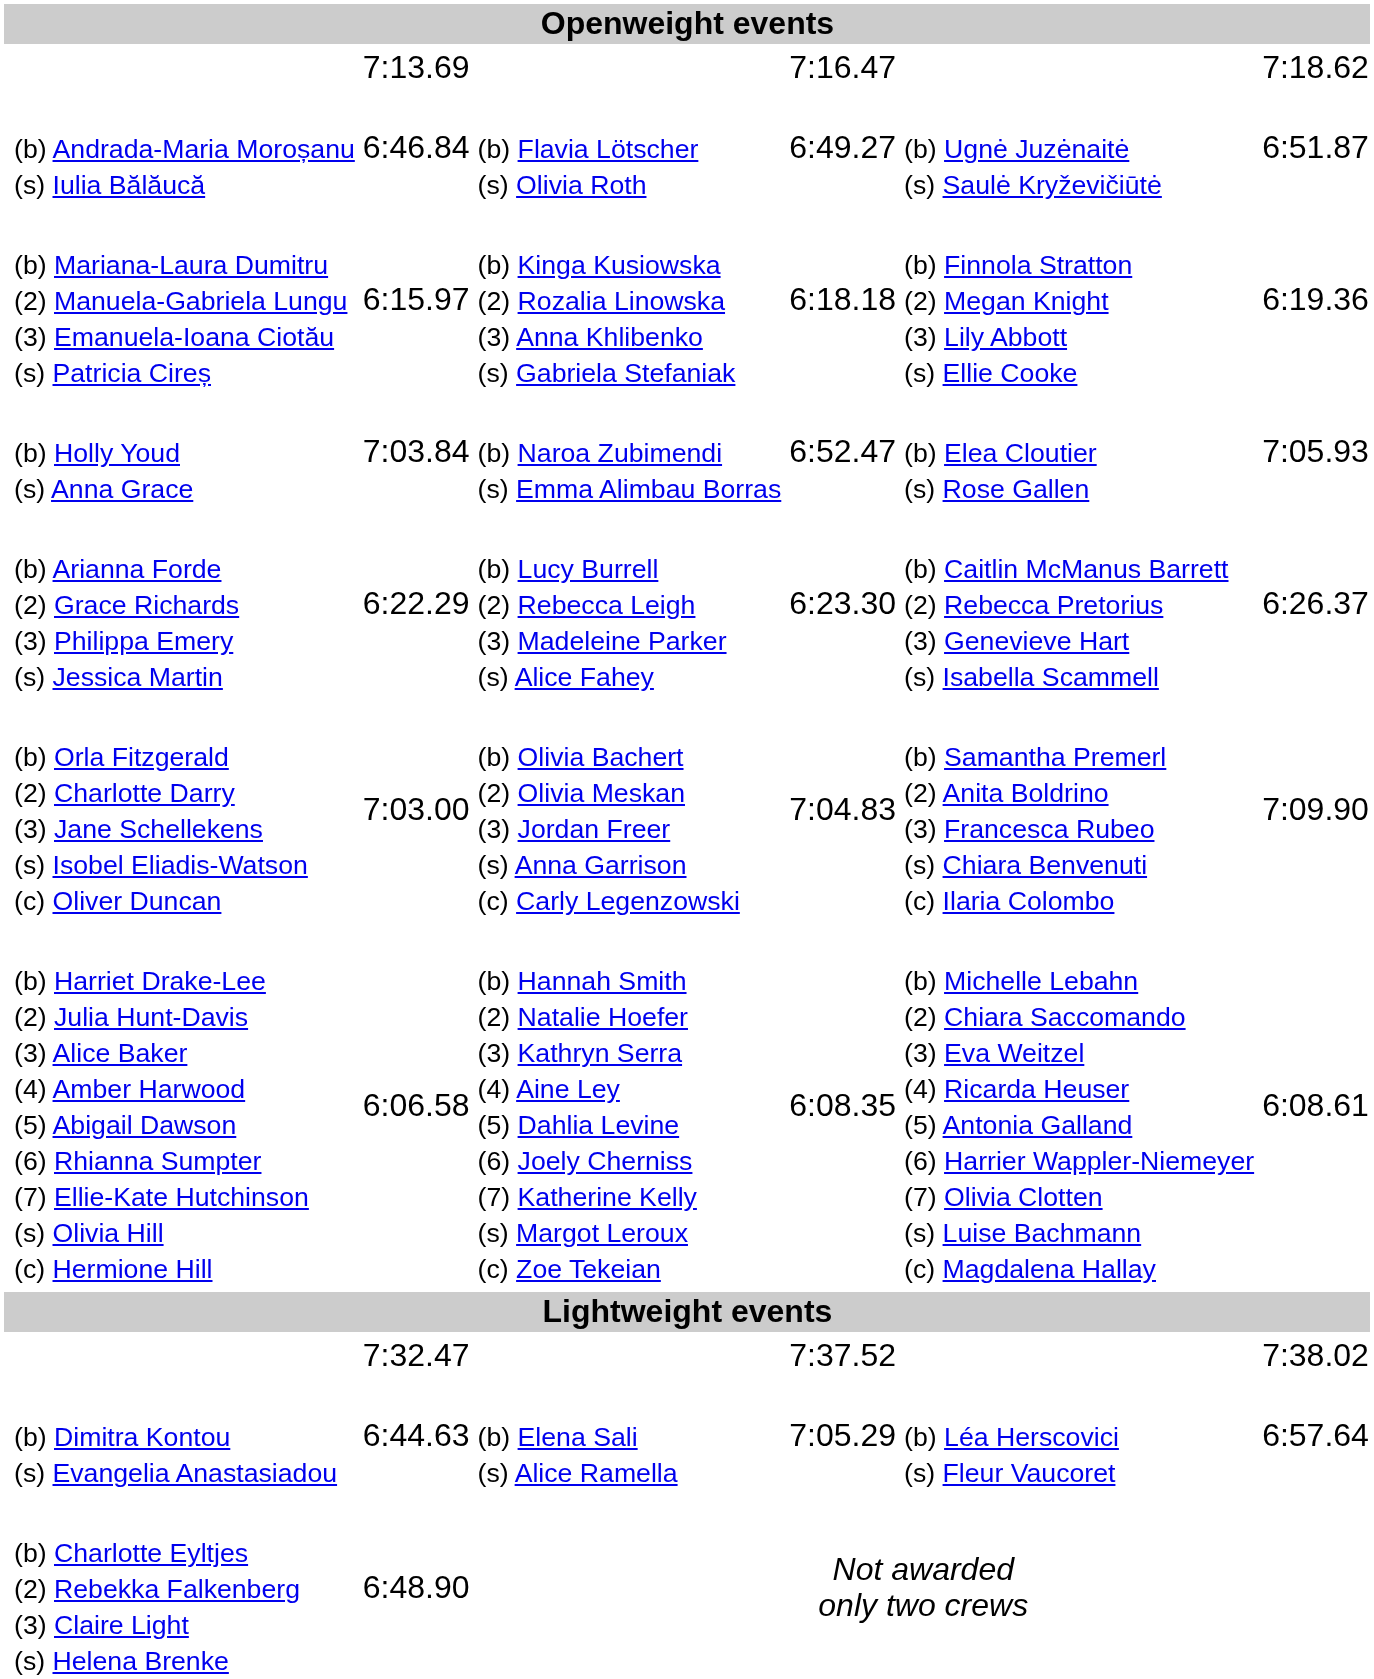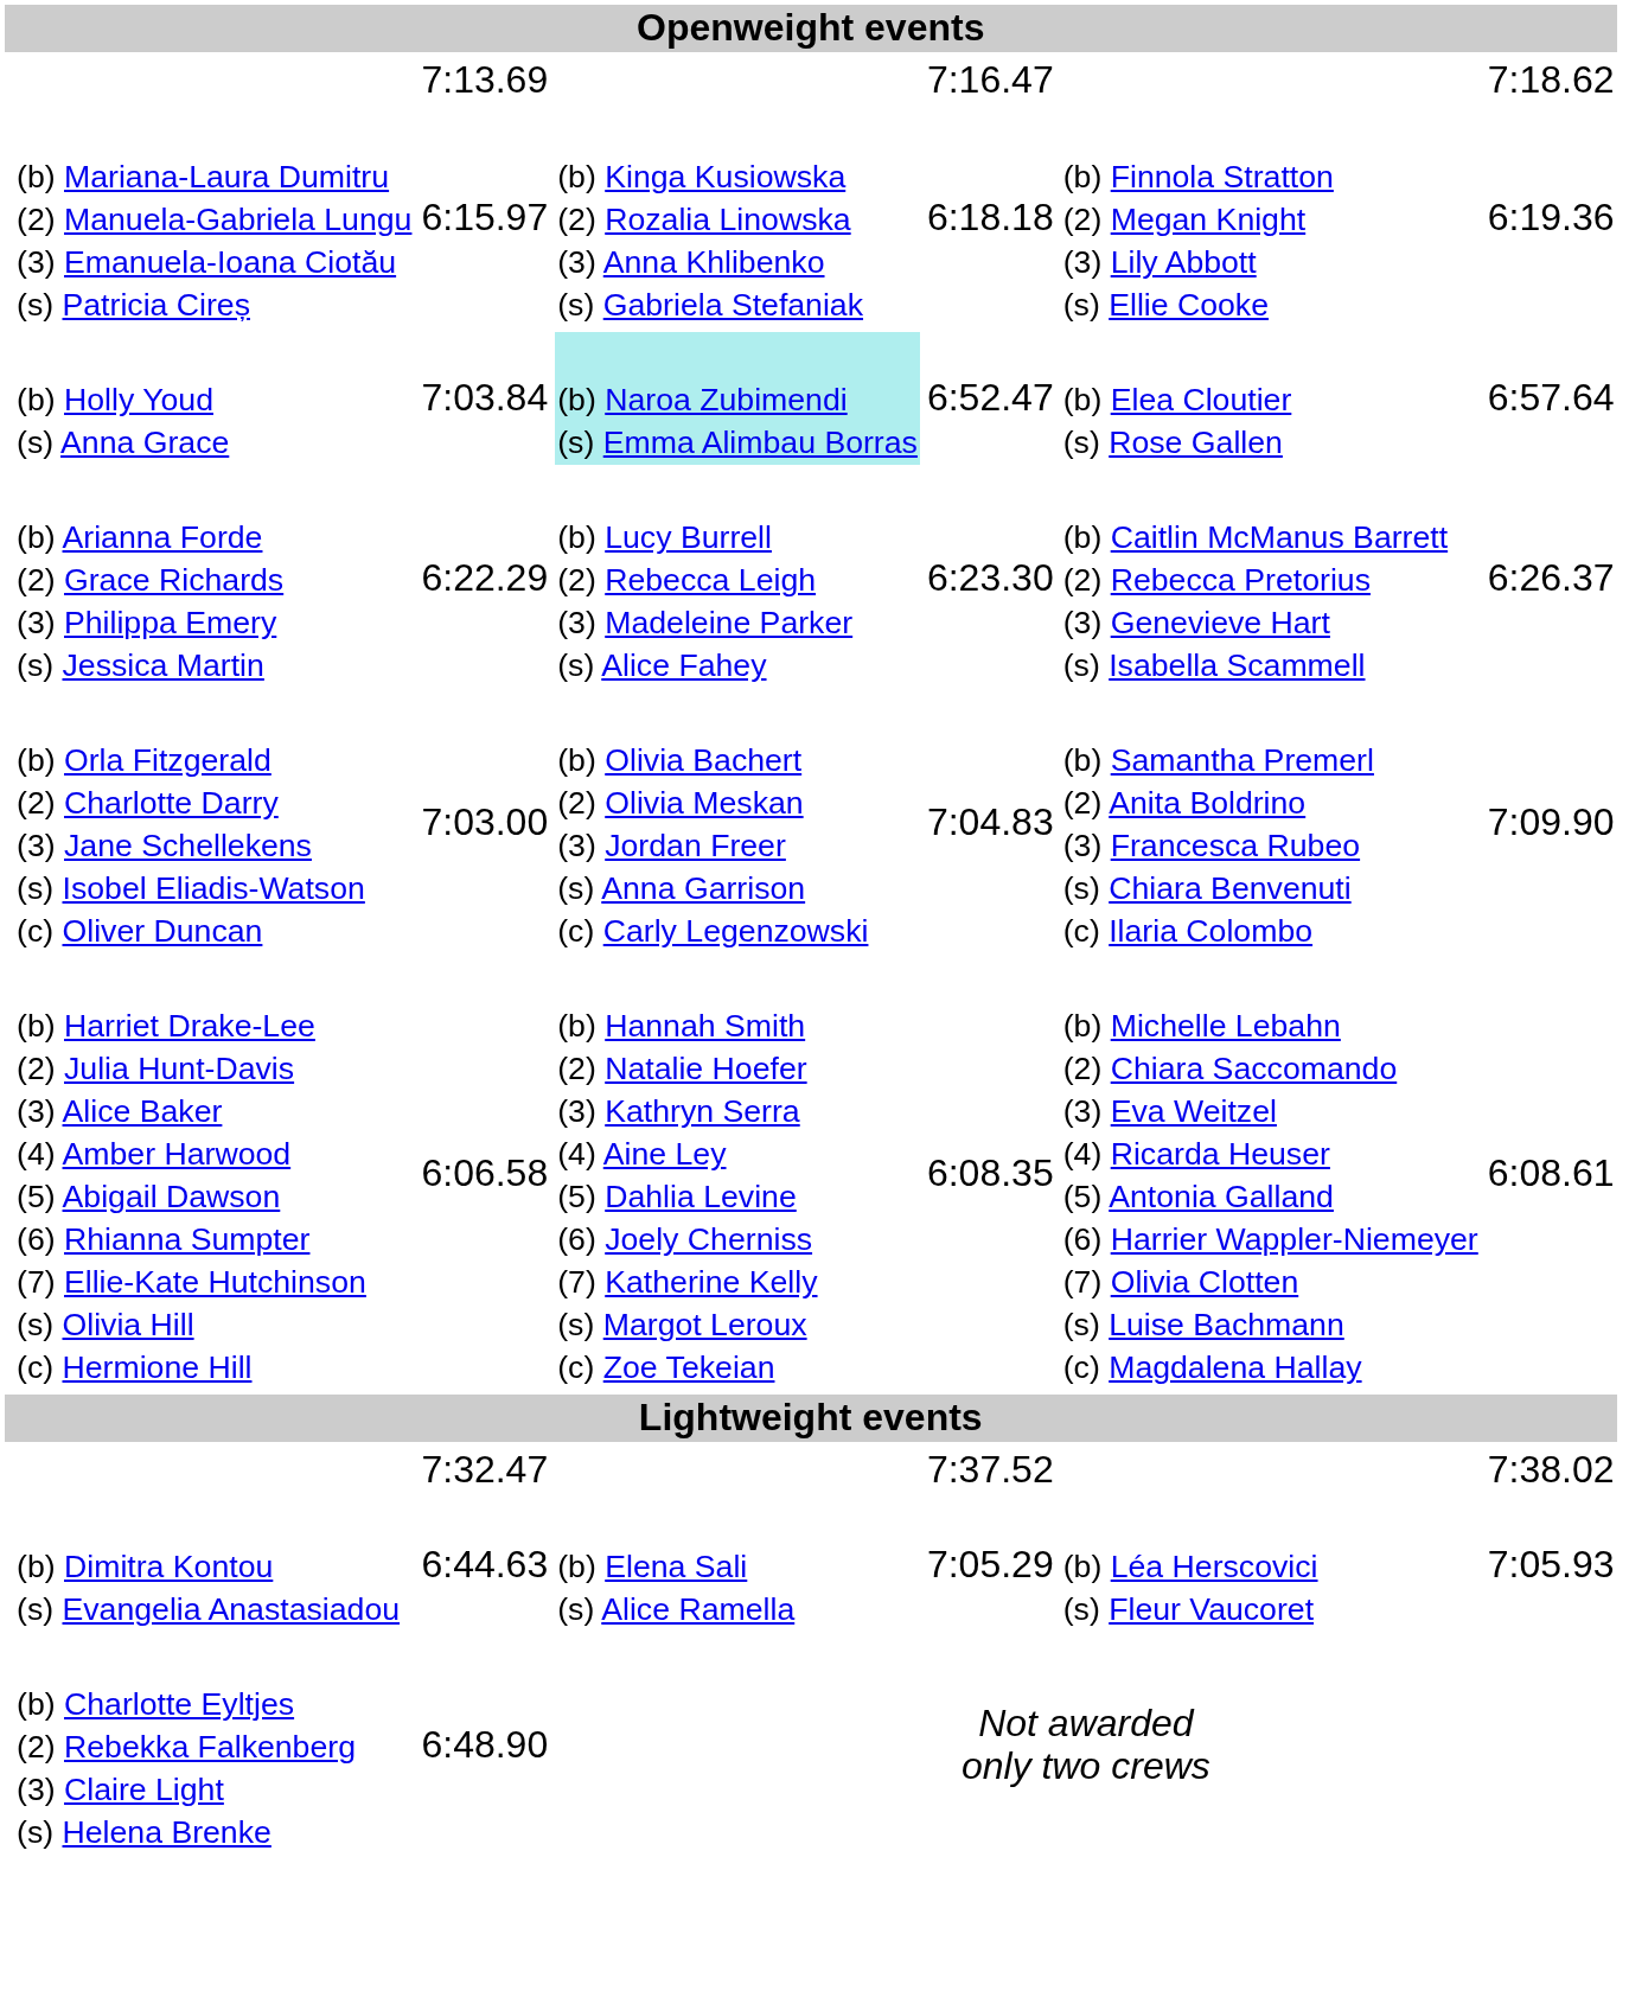- row: (b) Andrada-Maria Moroșanu (s) Iulia Bălăucă | 6:46.84 | (b) Flavia Lötscher (s) Olivia Roth | 6:49.27 | (b) Ugnė Juzėnaitė (s) Saulė Kryževičiūtė | 6:51.87
(b) Holly Youd (s) Anna Grace | column 4: no background -> paleturquoise background
(b) Holly Youd (s) Anna Grace | column 7: 7:05.93 -> 6:57.64
(b) Dimitra Kontou (s) Evangelia Anastasiadou | column 7: 6:57.64 -> 7:05.93
